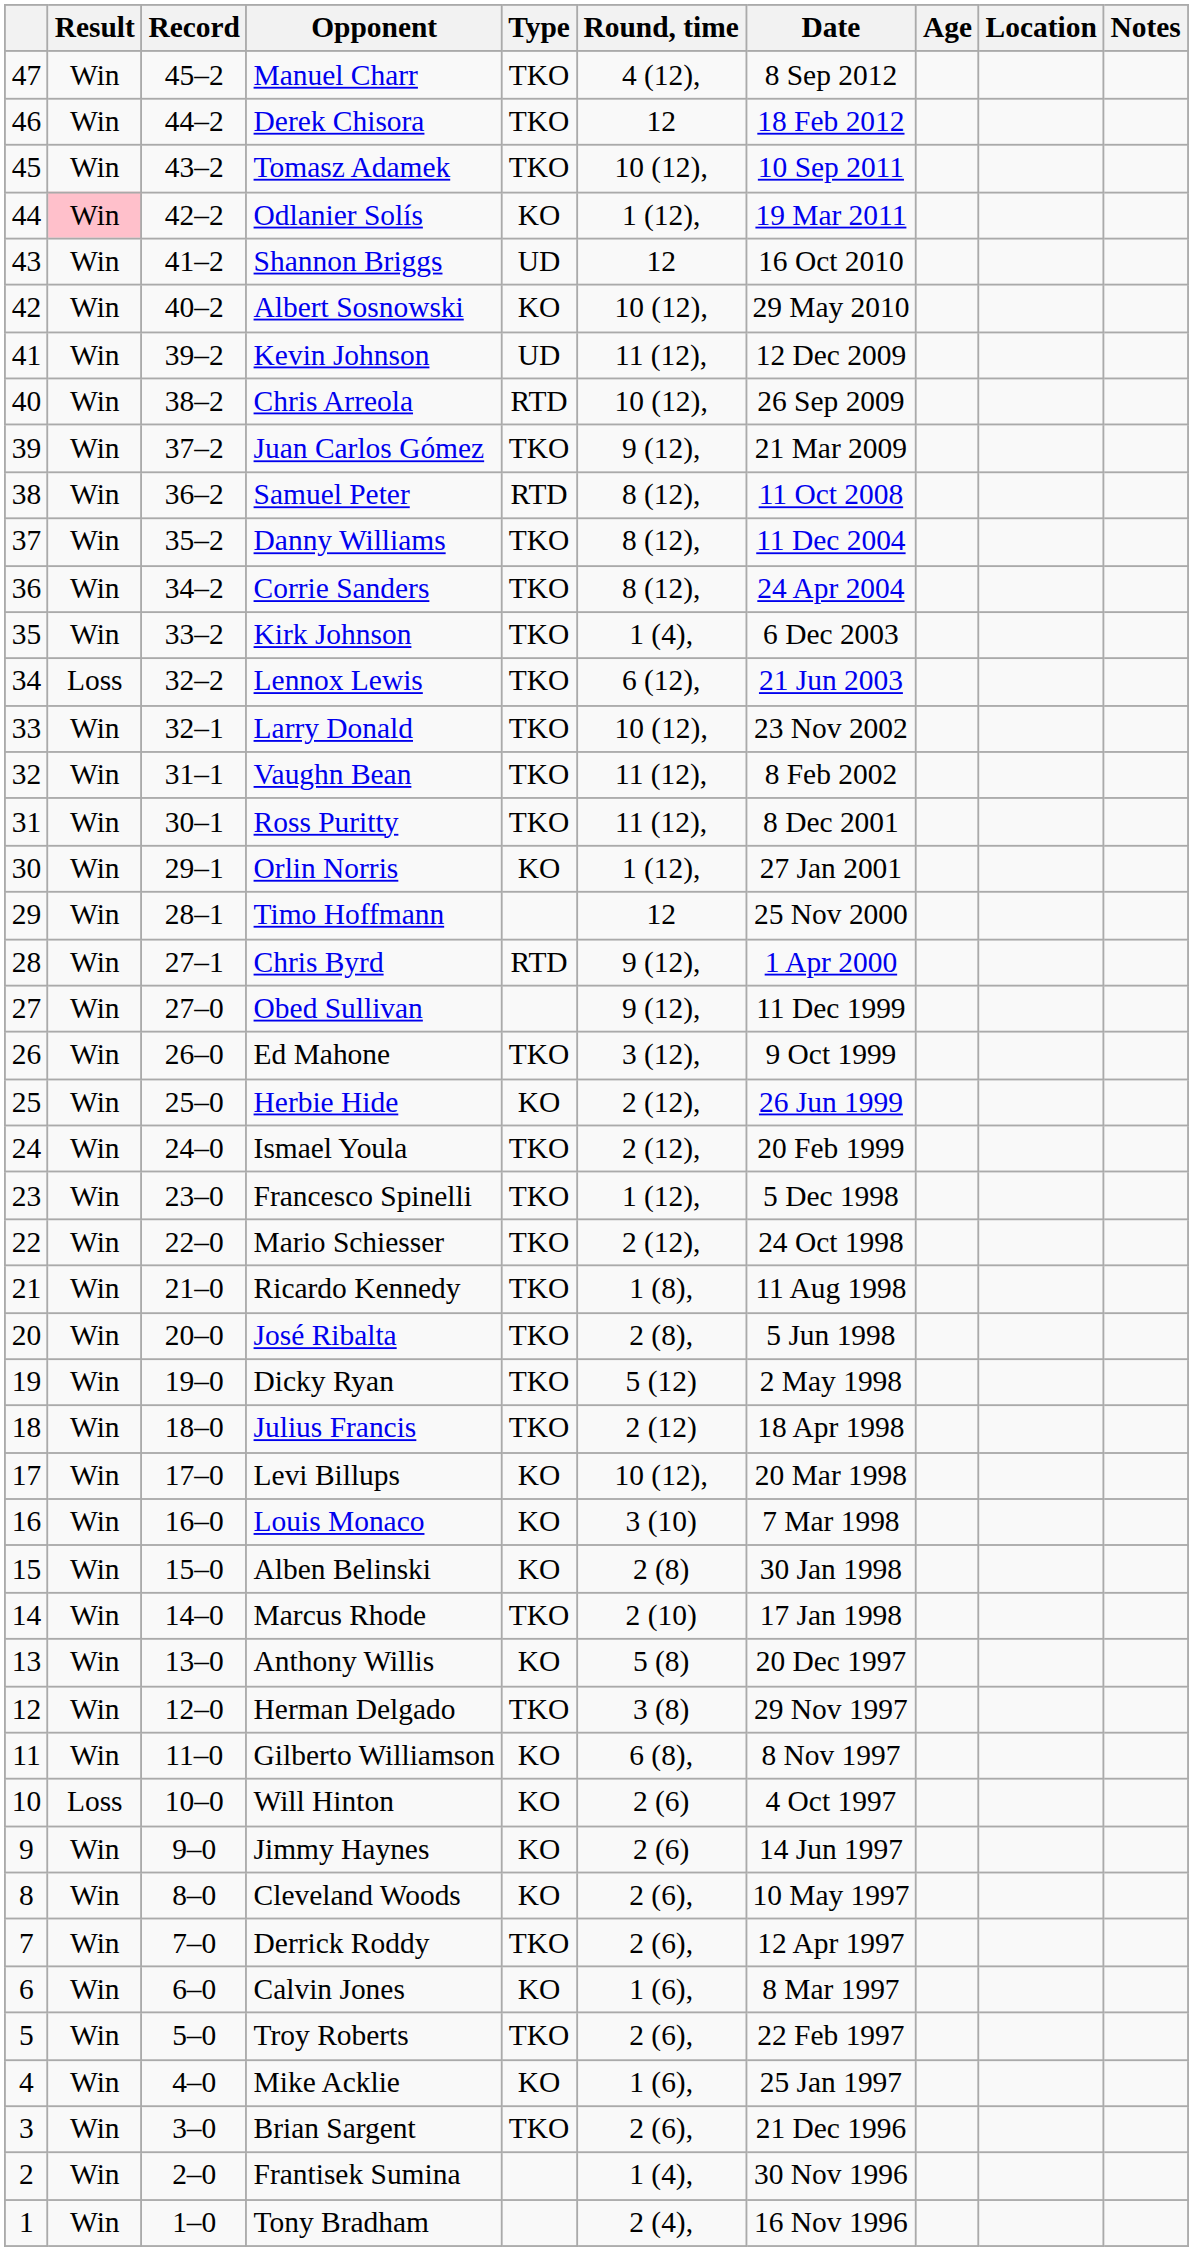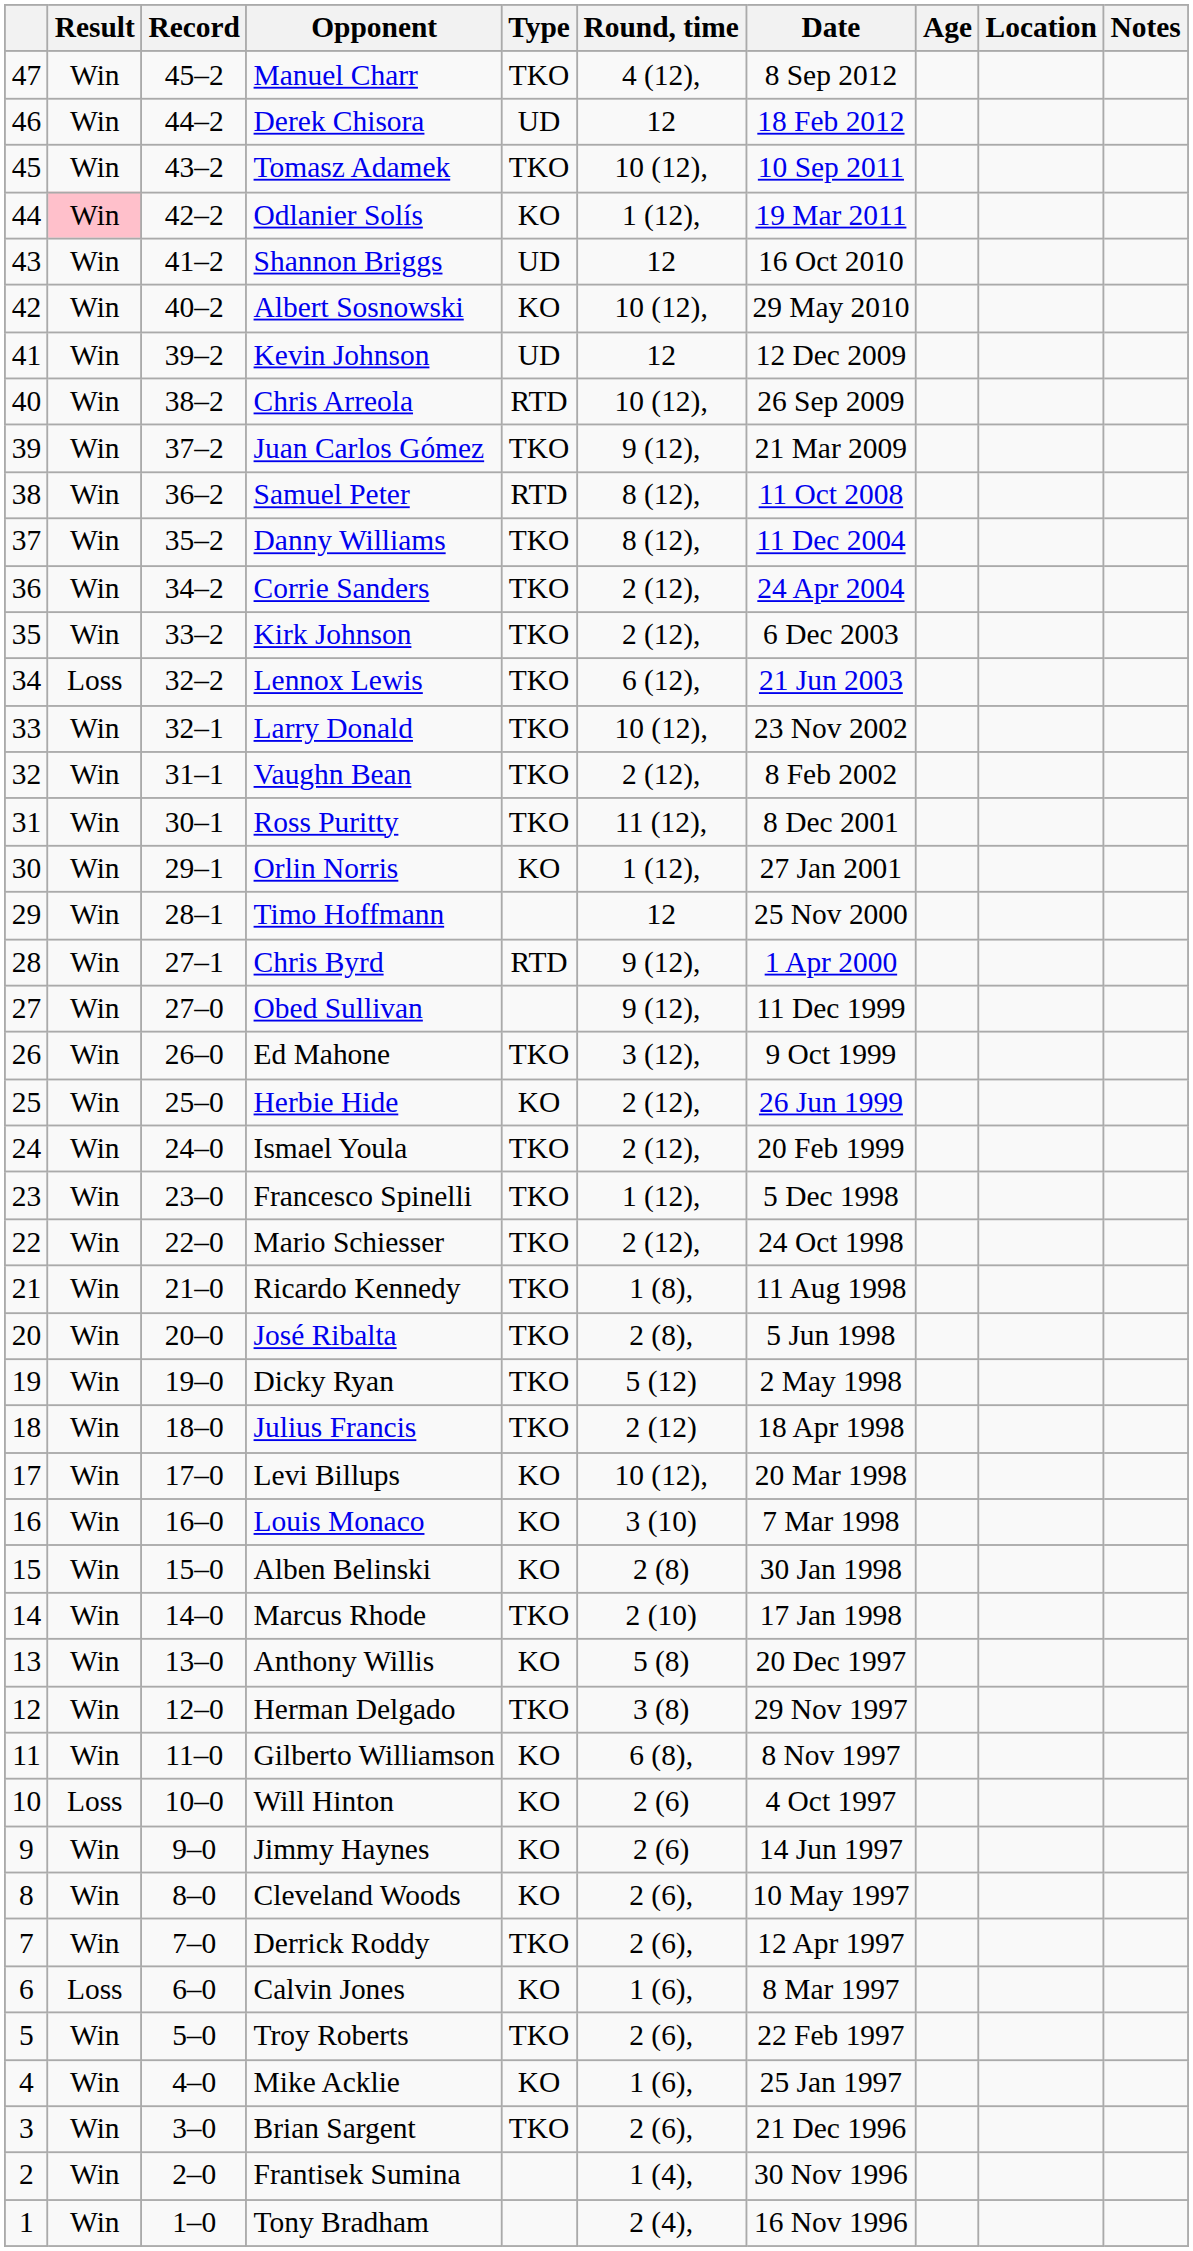Derek Chisora | Type: TKO -> UD
Kevin Johnson | Round, time: 11 (12), -> 12
Corrie Sanders | Round, time: 8 (12), -> 2 (12),
Kirk Johnson | Round, time: 1 (4), -> 2 (12),
Vaughn Bean | Round, time: 11 (12), -> 2 (12),
Calvin Jones | Result: Win -> Loss
